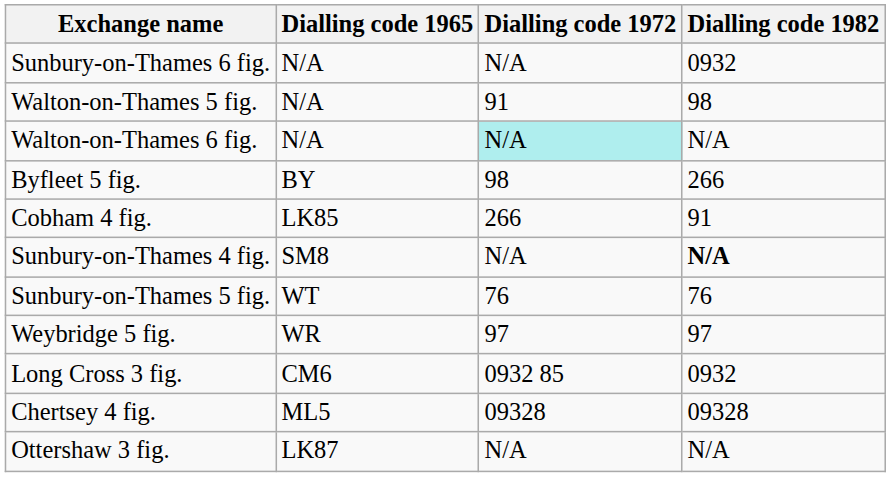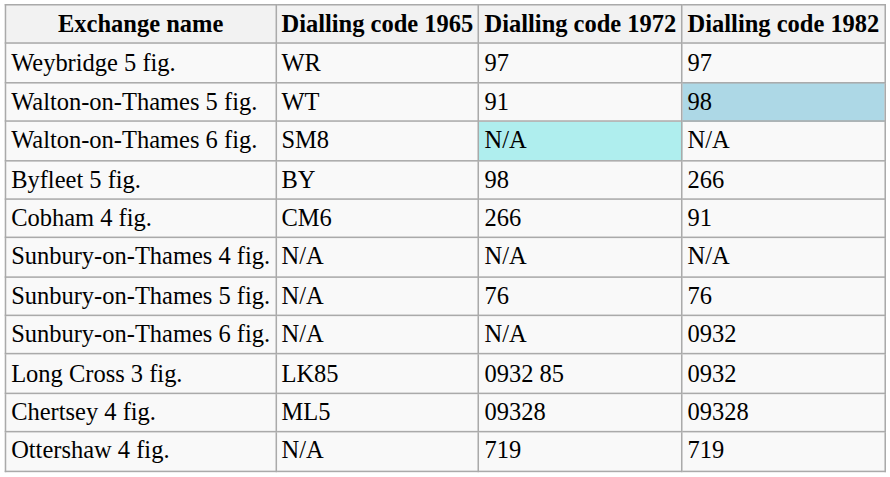rows swapped: Weybridge 5 fig. <-> Sunbury-on-Thames 6 fig.
Walton-on-Thames 5 fig. | Dialling code 1965: N/A -> WT
Walton-on-Thames 5 fig. | Dialling code 1982: no background -> lightblue background
Walton-on-Thames 6 fig. | Dialling code 1965: N/A -> SM8
Cobham 4 fig. | Dialling code 1965: LK85 -> CM6
Sunbury-on-Thames 4 fig. | Dialling code 1965: SM8 -> N/A
Sunbury-on-Thames 4 fig. | Dialling code 1982: bold -> normal
Sunbury-on-Thames 5 fig. | Dialling code 1965: WT -> N/A
Long Cross 3 fig. | Dialling code 1965: CM6 -> LK85
- row: Ottershaw 3 fig. | LK87 | N/A | N/A
+ row: Ottershaw 4 fig. | N/A | 719 | 719
